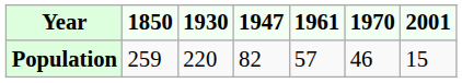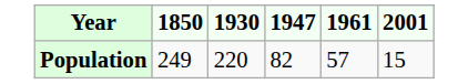- column: 1970 | 46
Population | 1850: 259 -> 249
